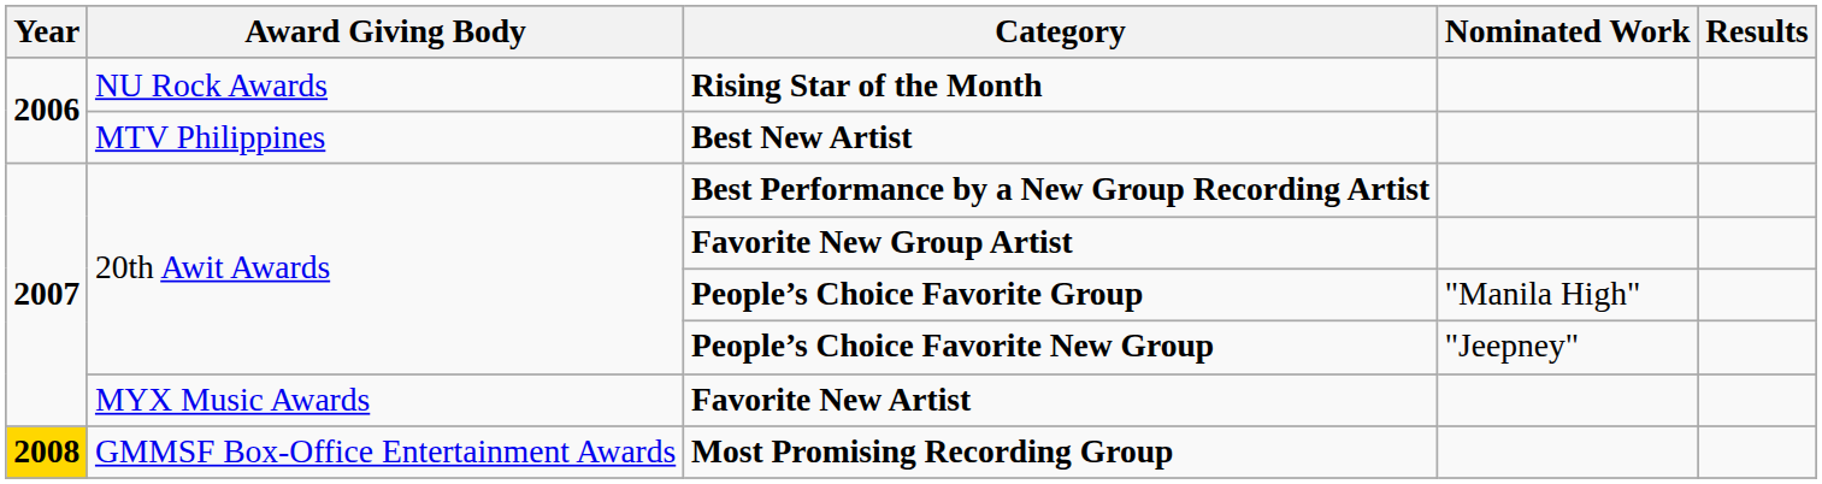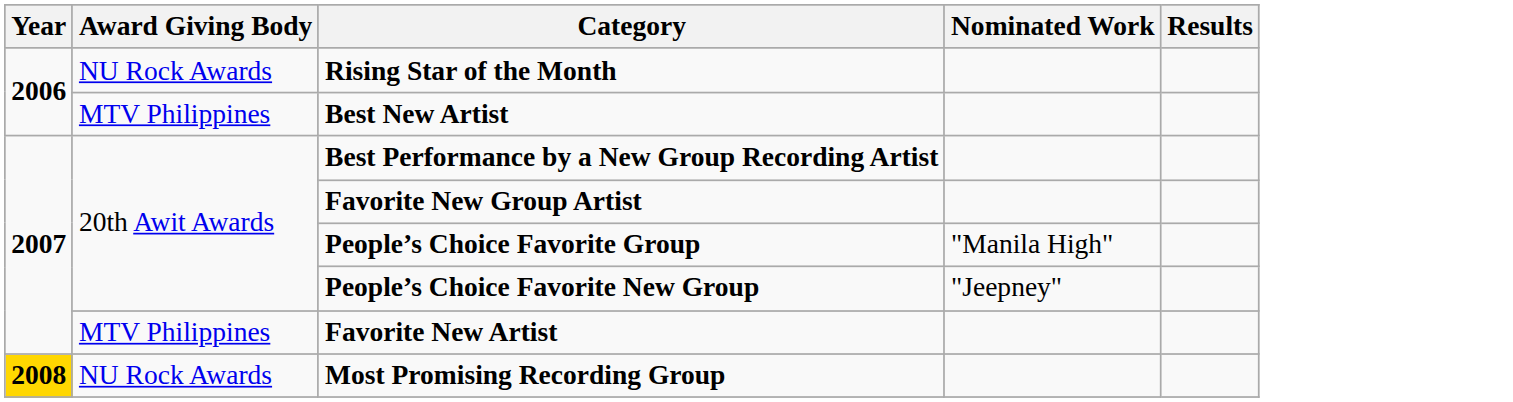Favorite New Artist | Award Giving Body: MYX Music Awards -> MTV Philippines
Most Promising Recording Group | Award Giving Body: GMMSF Box-Office Entertainment Awards -> NU Rock Awards
